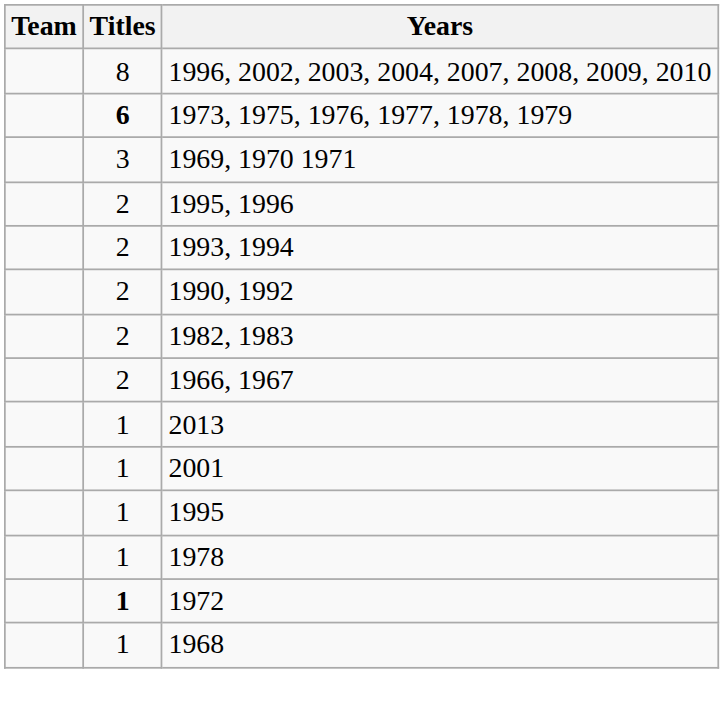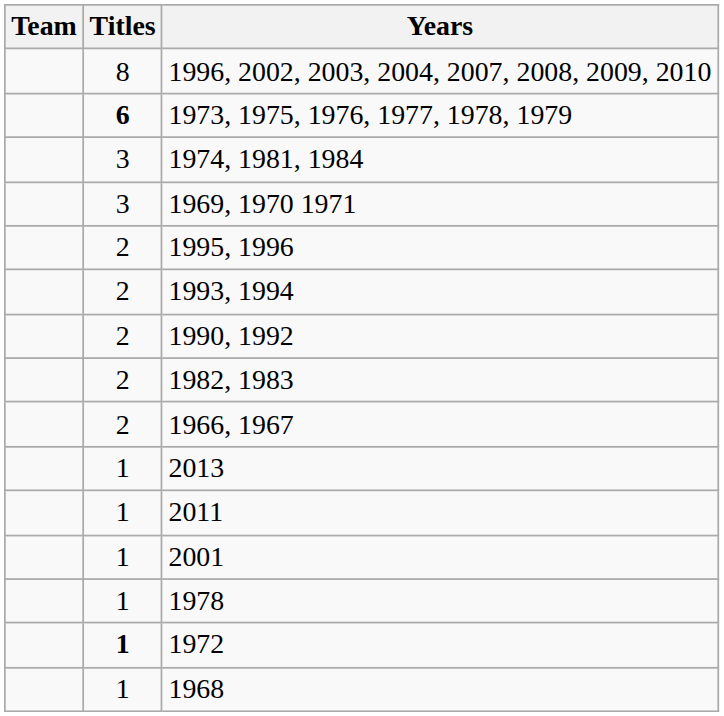+ row: 3 | 1974, 1981, 1984
+ row: 1 | 2011
- row: 1 | 1995
